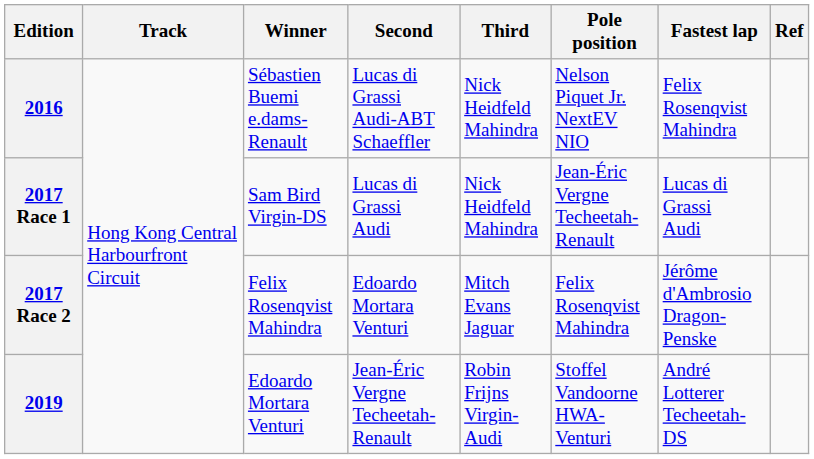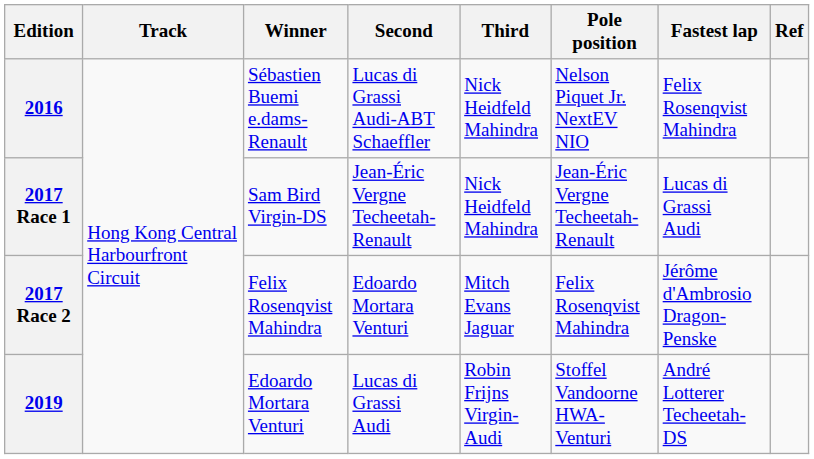2017 Race 1 | Second: Lucas di Grassi Audi -> Jean-Éric Vergne Techeetah-Renault
2019 | Second: Jean-Éric Vergne Techeetah-Renault -> Lucas di Grassi Audi
